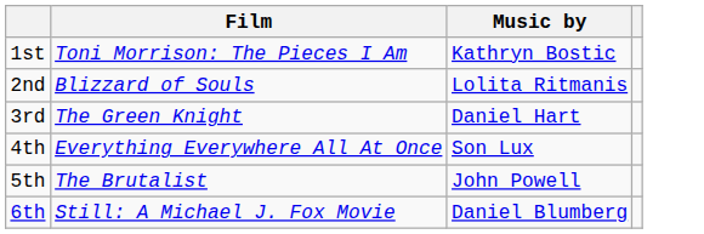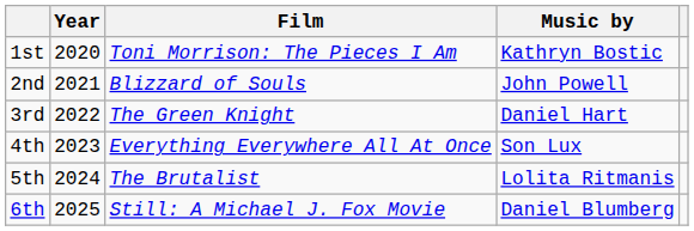+ column: Year | 2020 | 2021 | 2022 | 2023 | 2024 | 2025
2nd | Music by: Lolita Ritmanis -> John Powell
5th | Music by: John Powell -> Lolita Ritmanis
